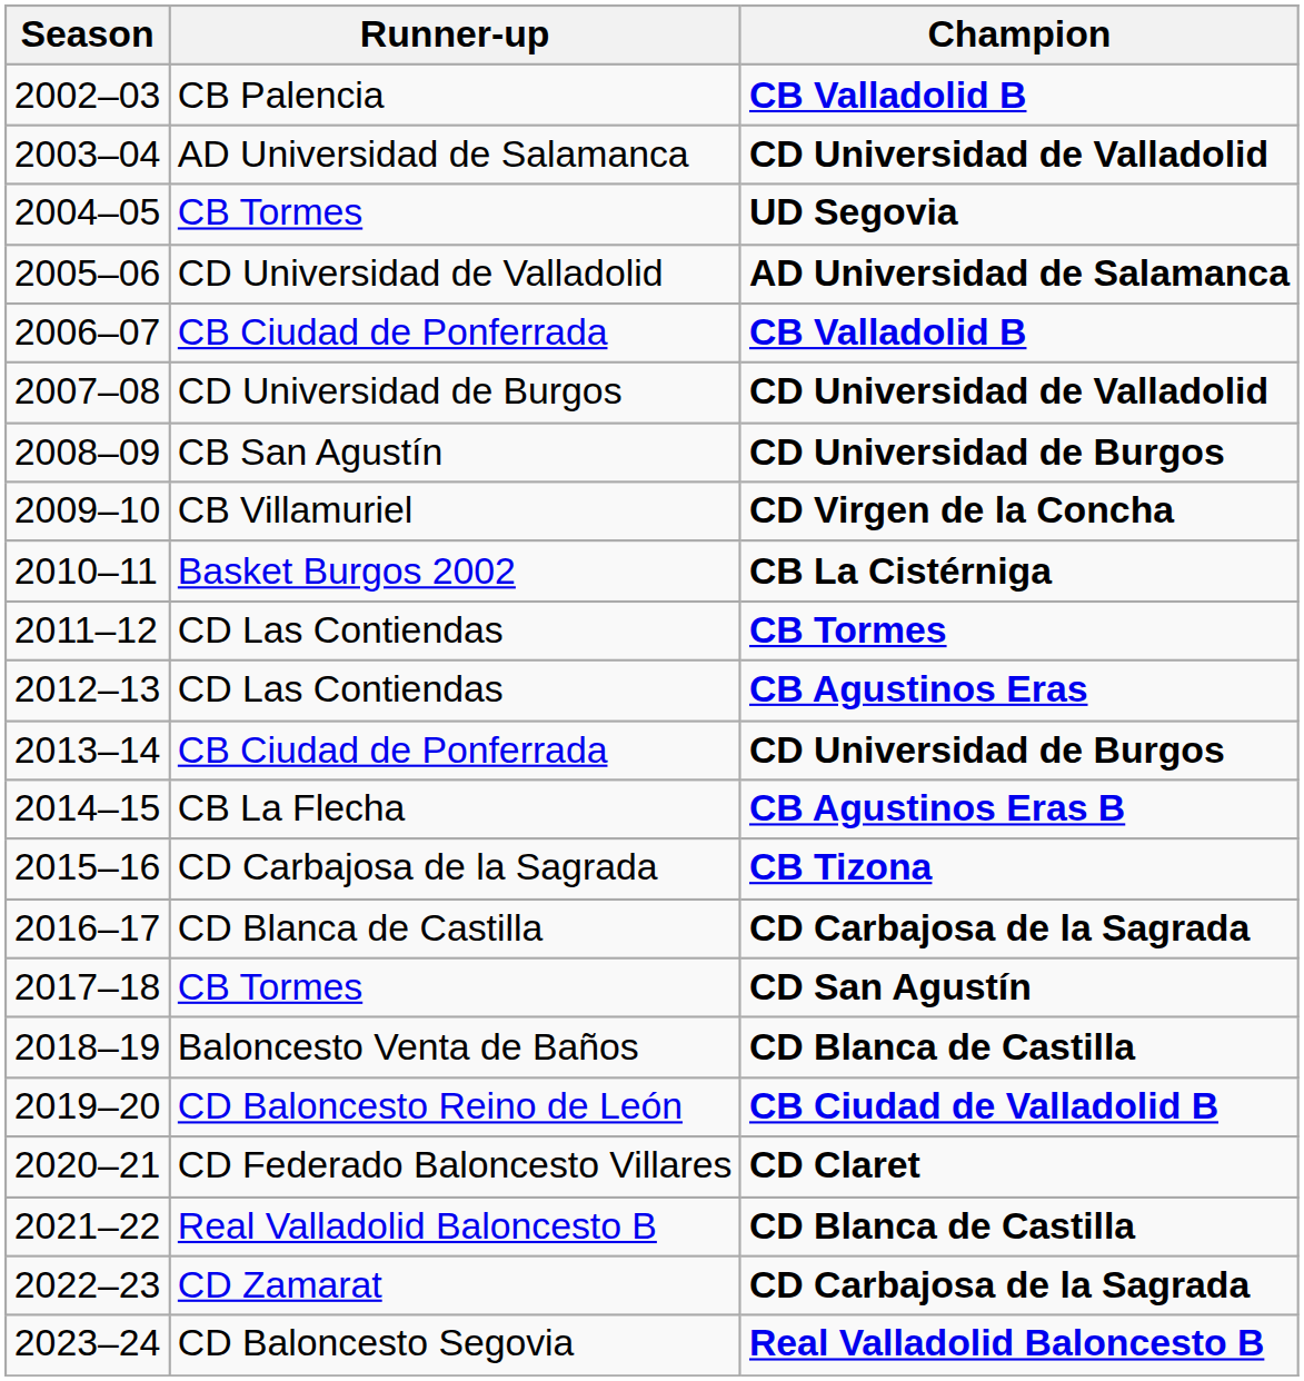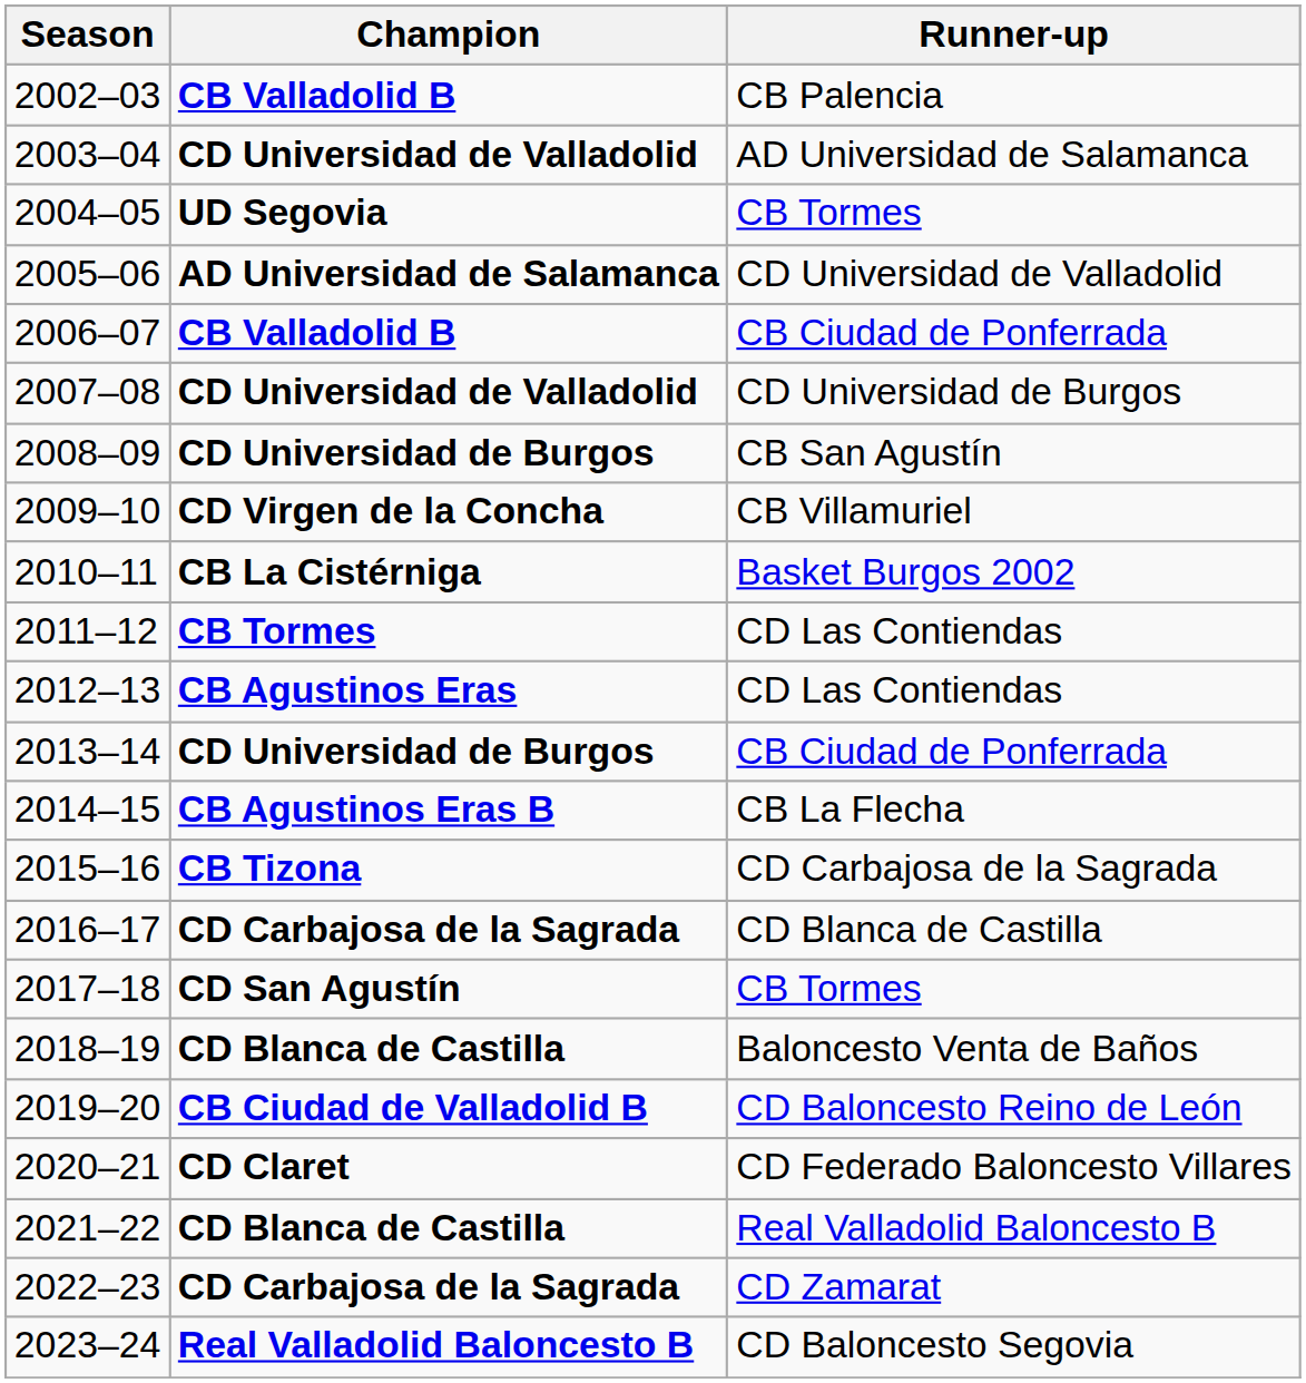columns swapped: Champion <-> Runner-up
